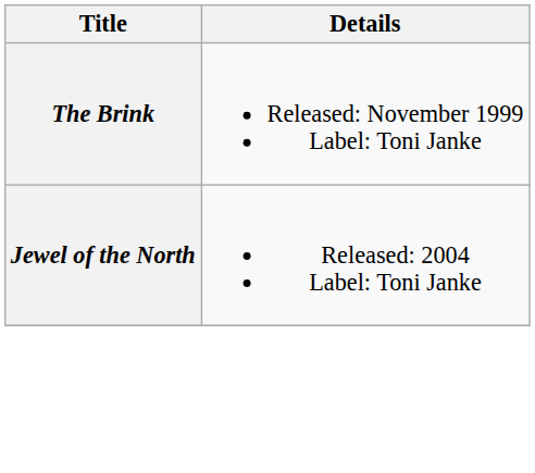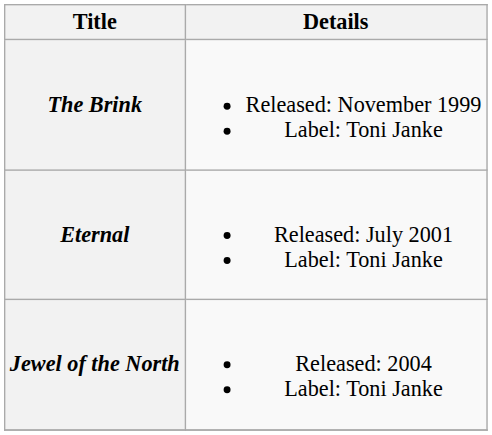+ row: Eternal | Released: July 2001 Label: Toni Janke
